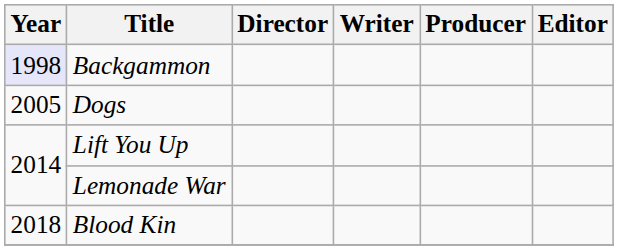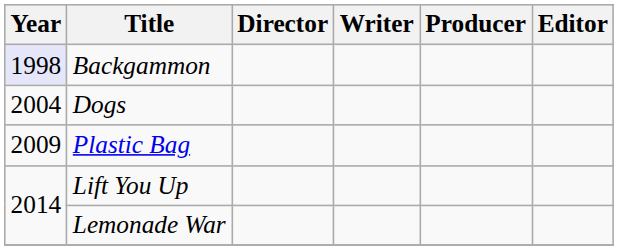Dogs | Year: 2005 -> 2004
+ row: 2009 | Plastic Bag
- row: 2018 | Blood Kin
